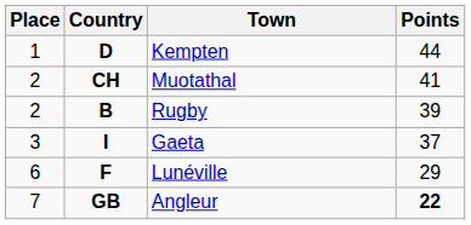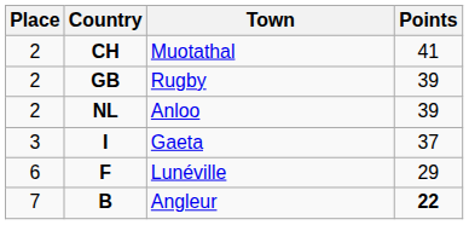- row: 1 | D | Kempten | 44
Rugby | Country: B -> GB
+ row: 2 | NL | Anloo | 39
Angleur | Country: GB -> B
